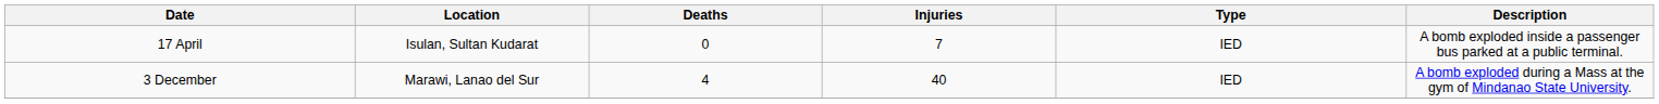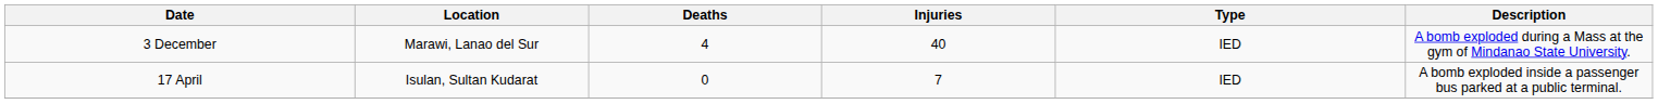rows swapped: 17 April <-> 3 December
